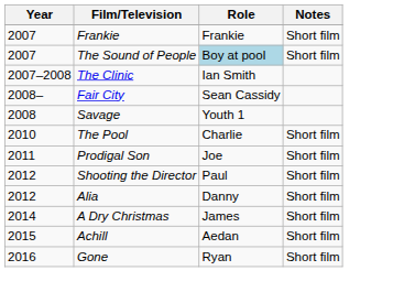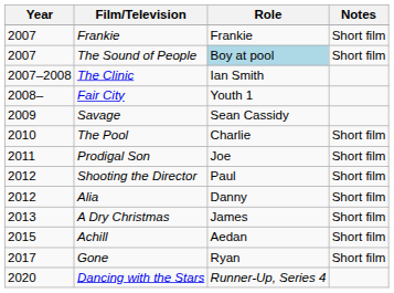Fair City | Role: Sean Cassidy -> Youth 1
Savage | Year: 2008 -> 2009
Savage | Role: Youth 1 -> Sean Cassidy
A Dry Christmas | Year: 2014 -> 2013
Gone | Year: 2016 -> 2017
+ row: 2020 | Dancing with the Stars | Runner-Up, Series 4
